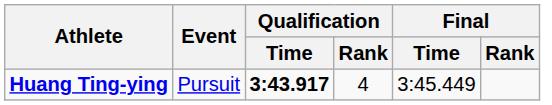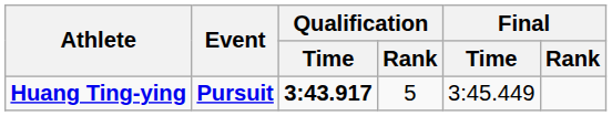Huang Ting-ying | Event: normal -> bold
Huang Ting-ying | Qualification / Rank: 4 -> 5
